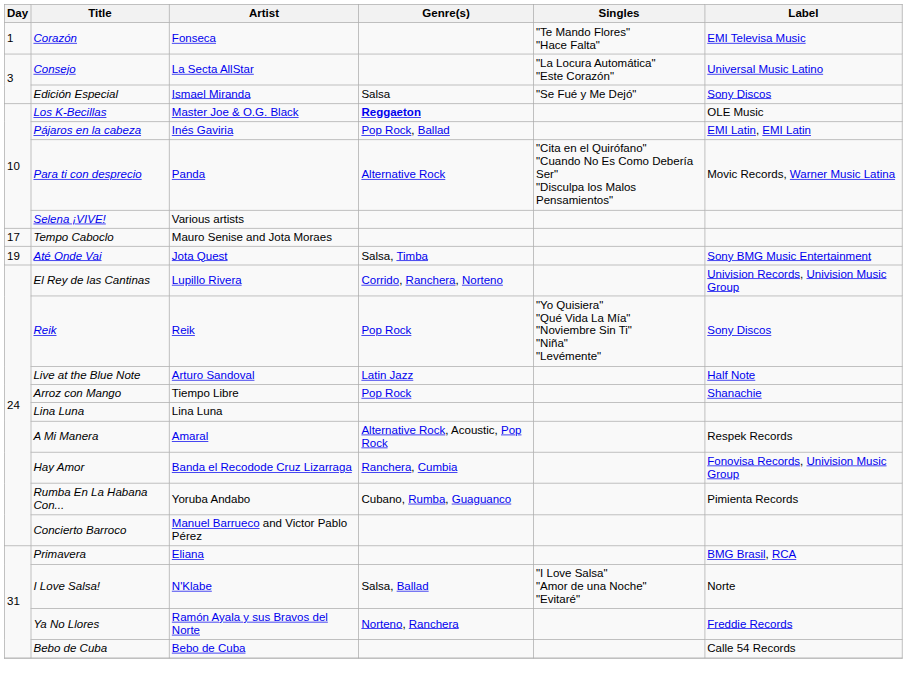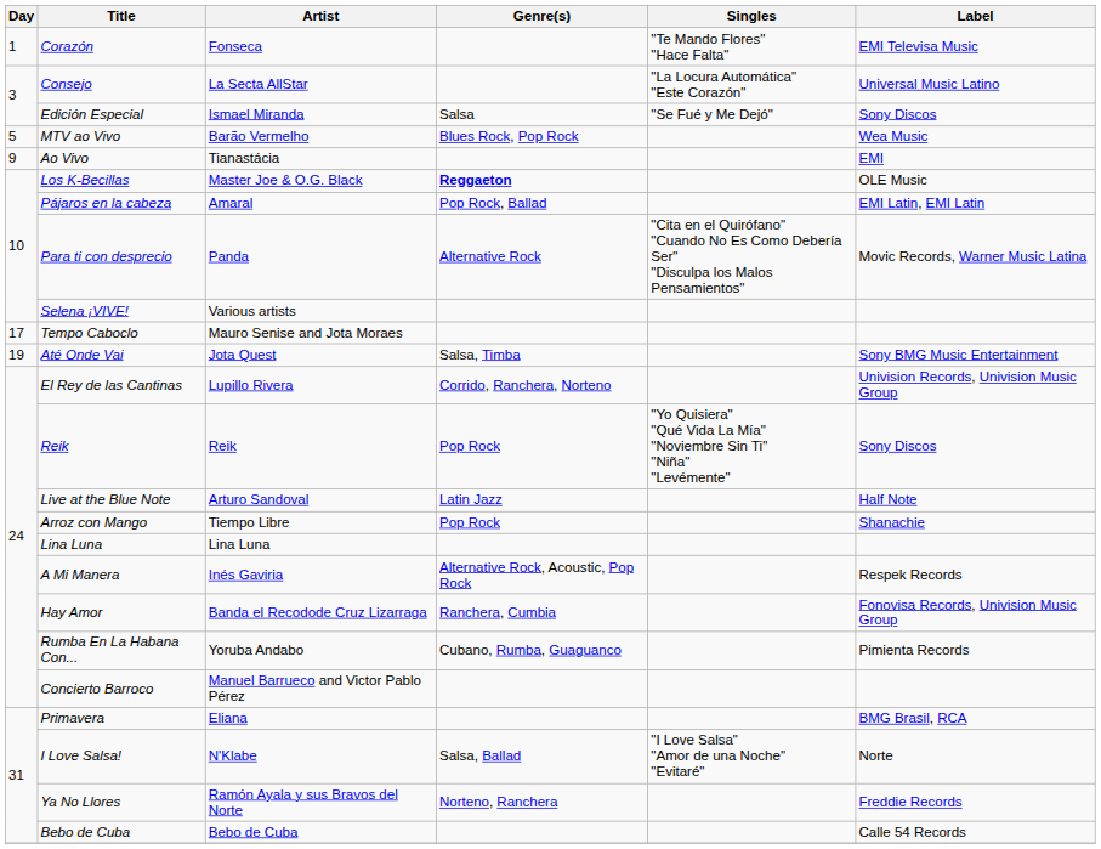+ row: 5 | MTV ao Vivo | Barão Vermelho | Blues Rock, Pop Rock | Wea Music
+ row: 9 | Ao Vivo | Tianastácia | EMI
Pájaros en la cabeza | Artist: Inés Gaviria -> Amaral
A Mi Manera | Artist: Amaral -> Inés Gaviria
